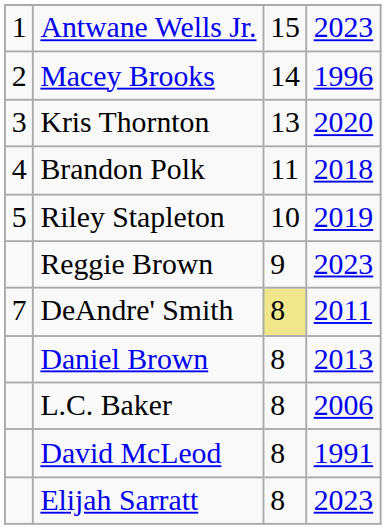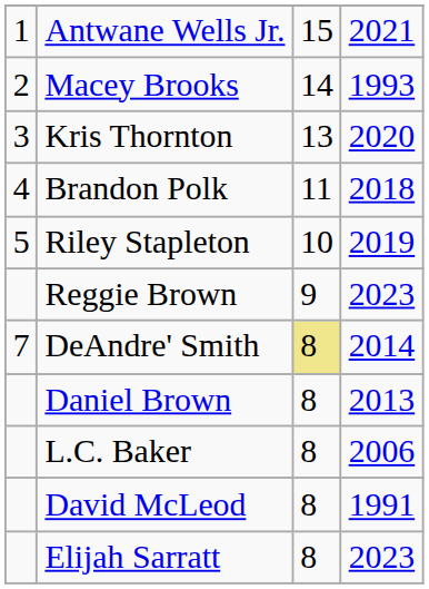Antwane Wells Jr. | column 4: 2023 -> 2021
Macey Brooks | column 4: 1996 -> 1993
DeAndre' Smith | column 4: 2011 -> 2014
